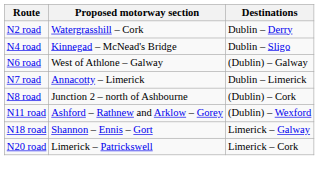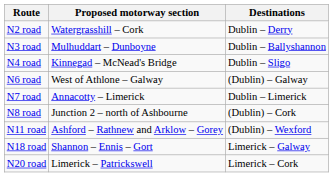+ row: N3 road | Mulhuddart – Dunboyne | Dublin – Ballyshannon
